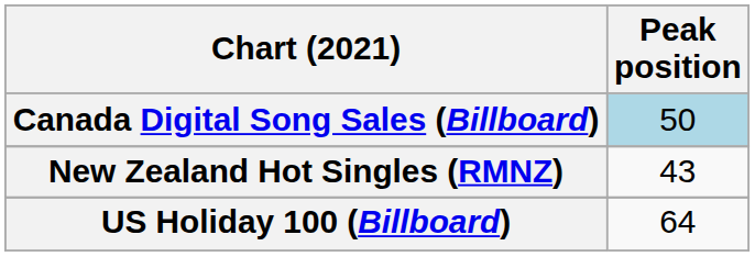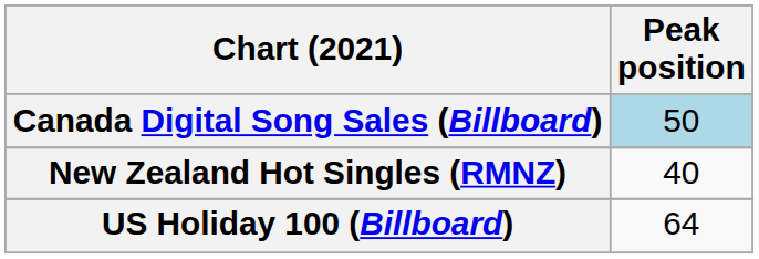New Zealand Hot Singles (RMNZ) | Peak position: 43 -> 40
